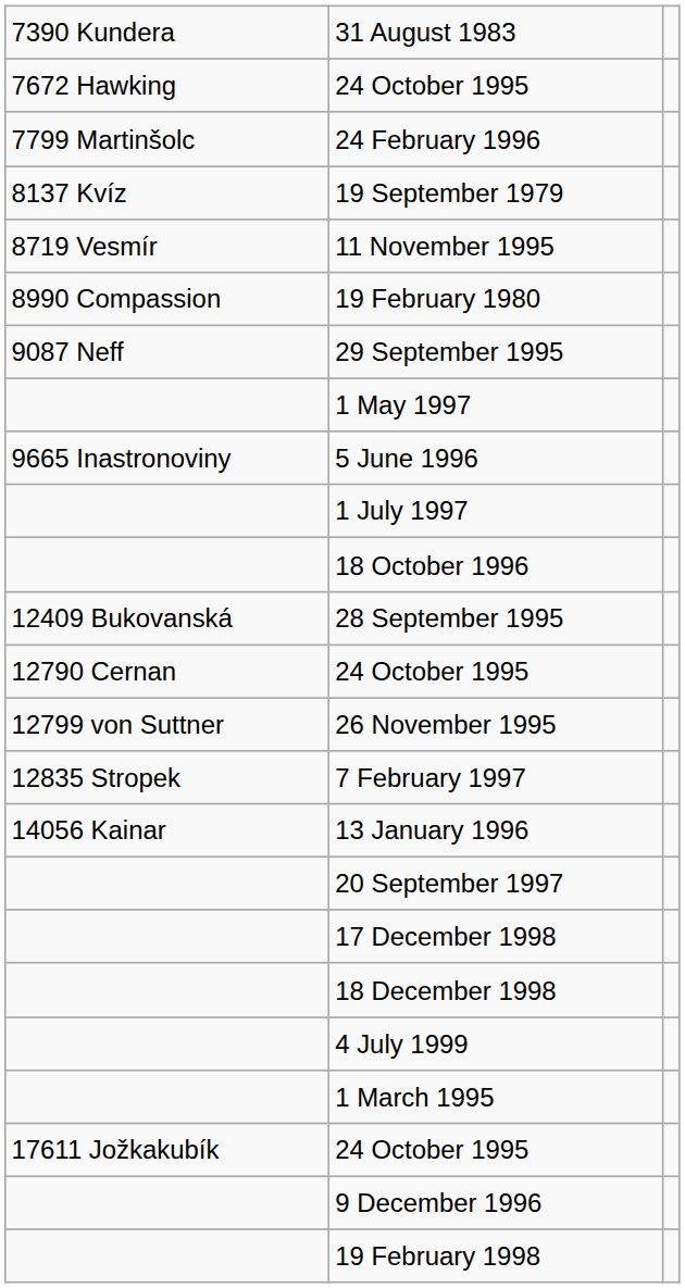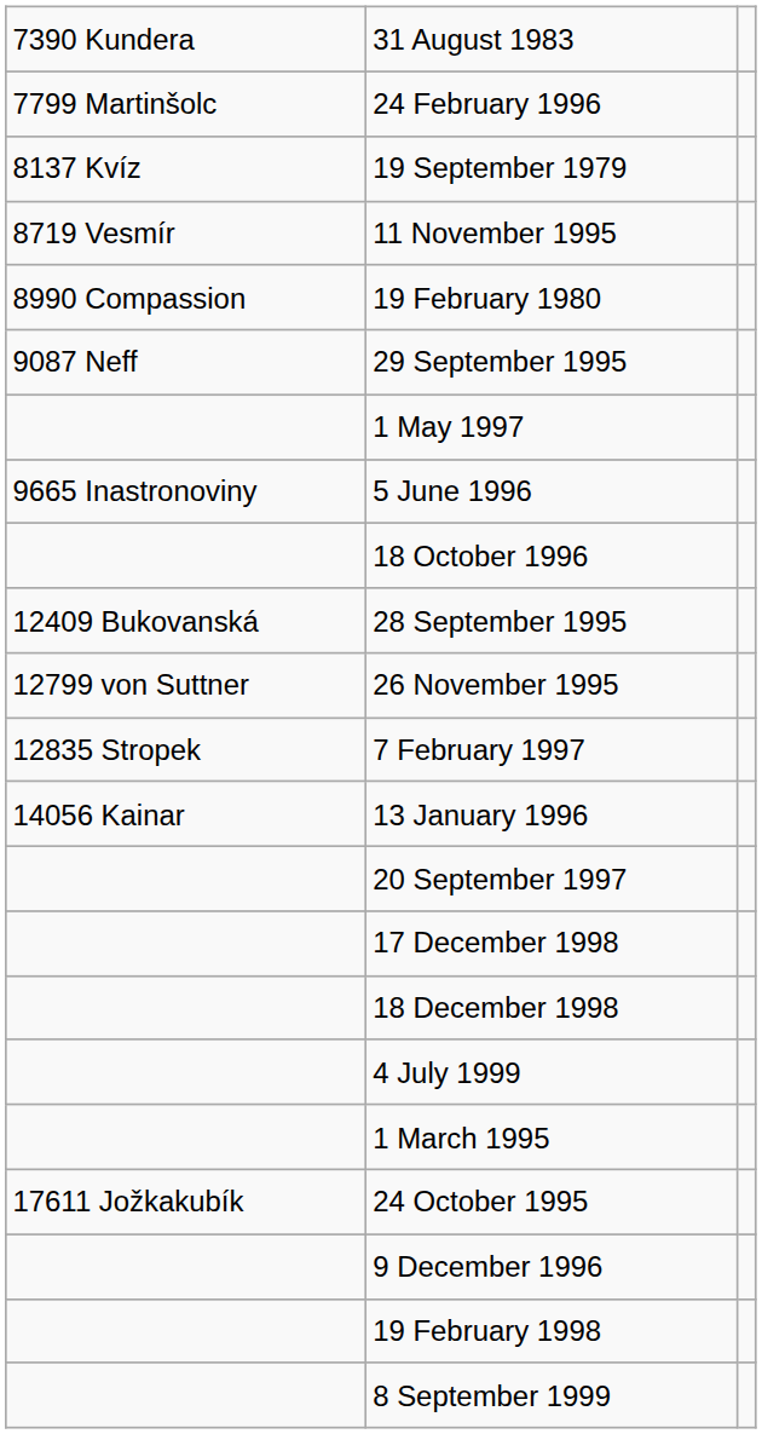- row: 7672 Hawking | 24 October 1995
- row: 1 July 1997
- row: 12790 Cernan | 24 October 1995
+ row: 8 September 1999
